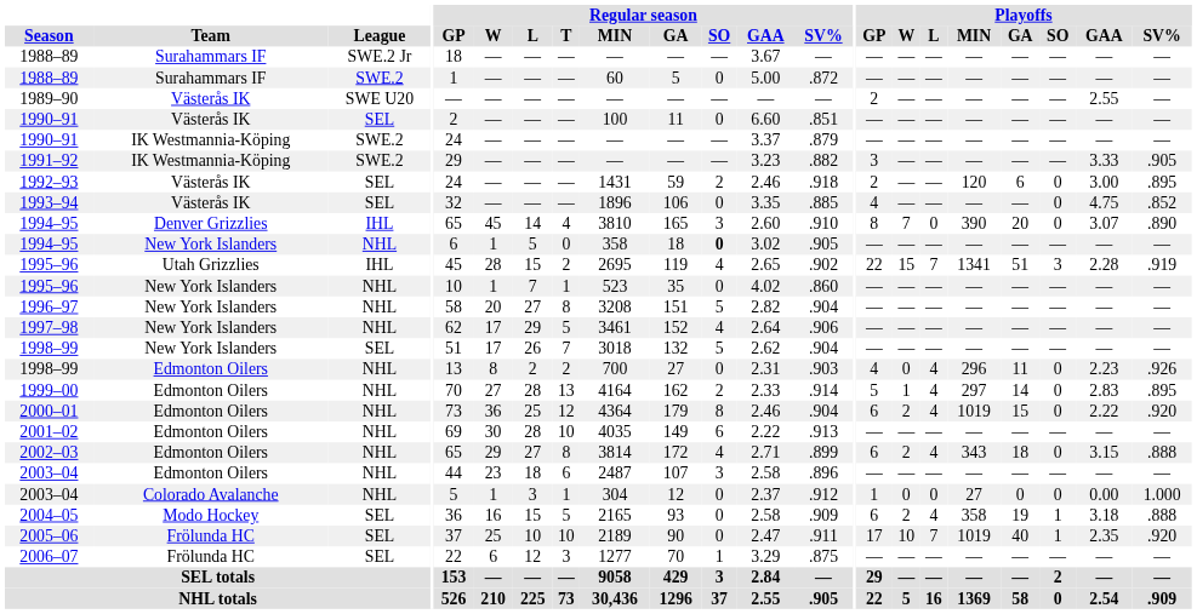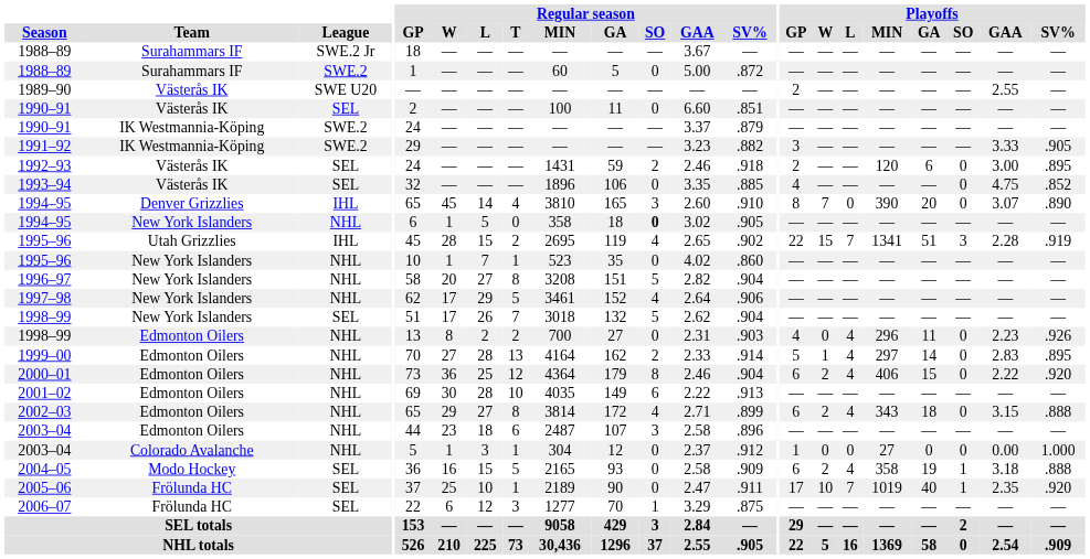2000–01 | Playoffs / MIN: 1019 -> 406
2005–06 | Regular season / T: 10 -> 1
